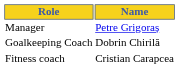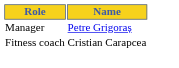- row: Goalkeeping Coach | Dobrin Chirilă
